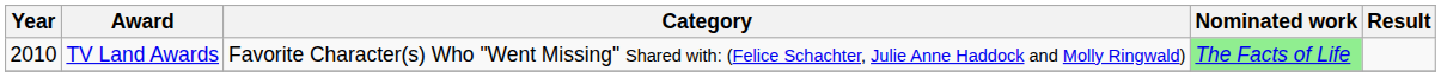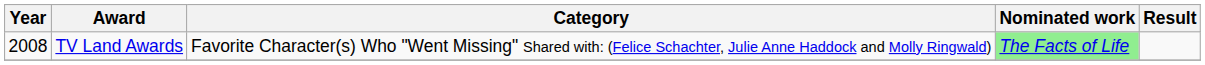TV Land Awards | Year: 2010 -> 2008
